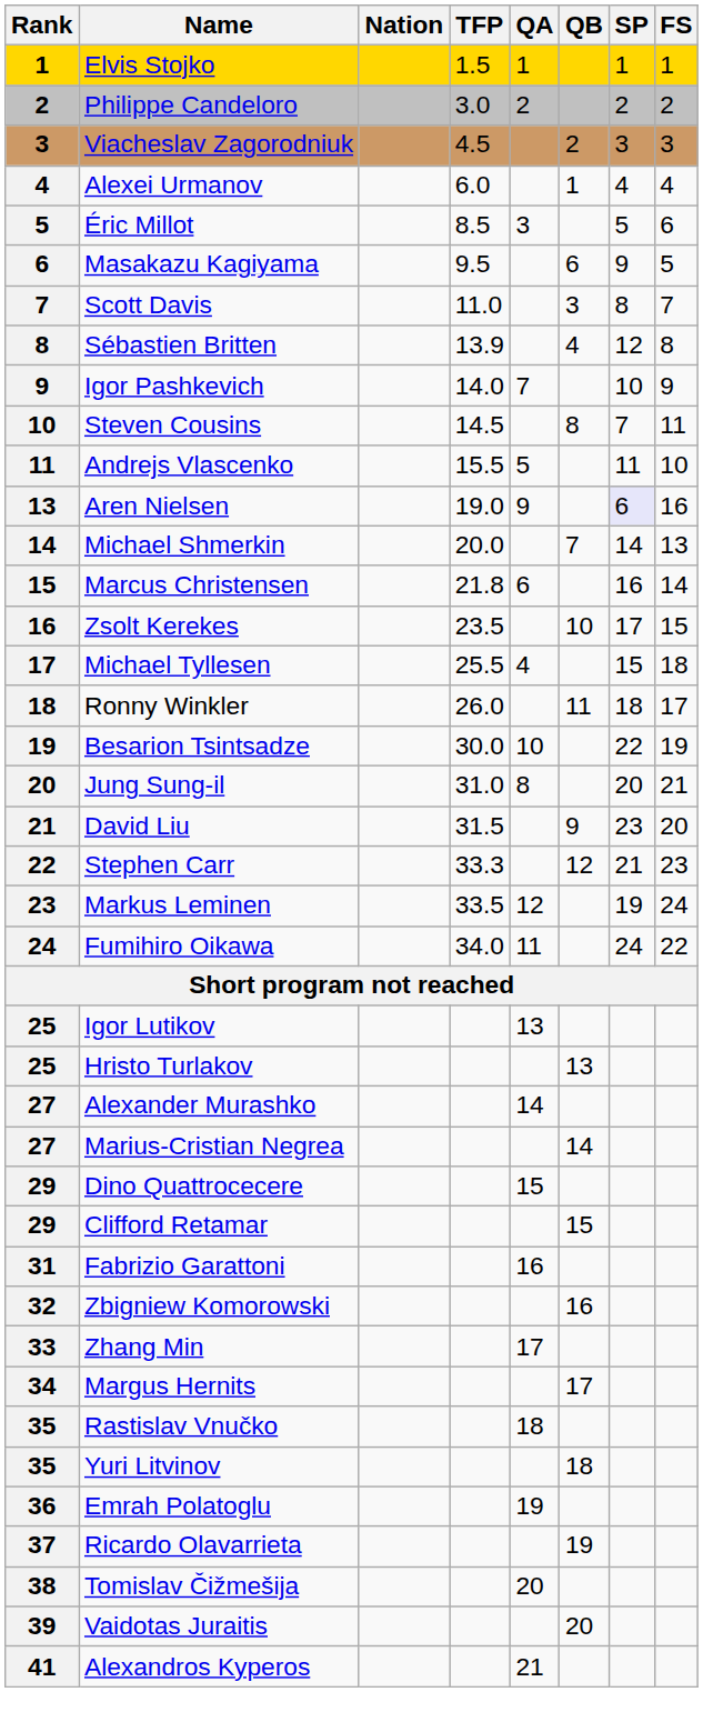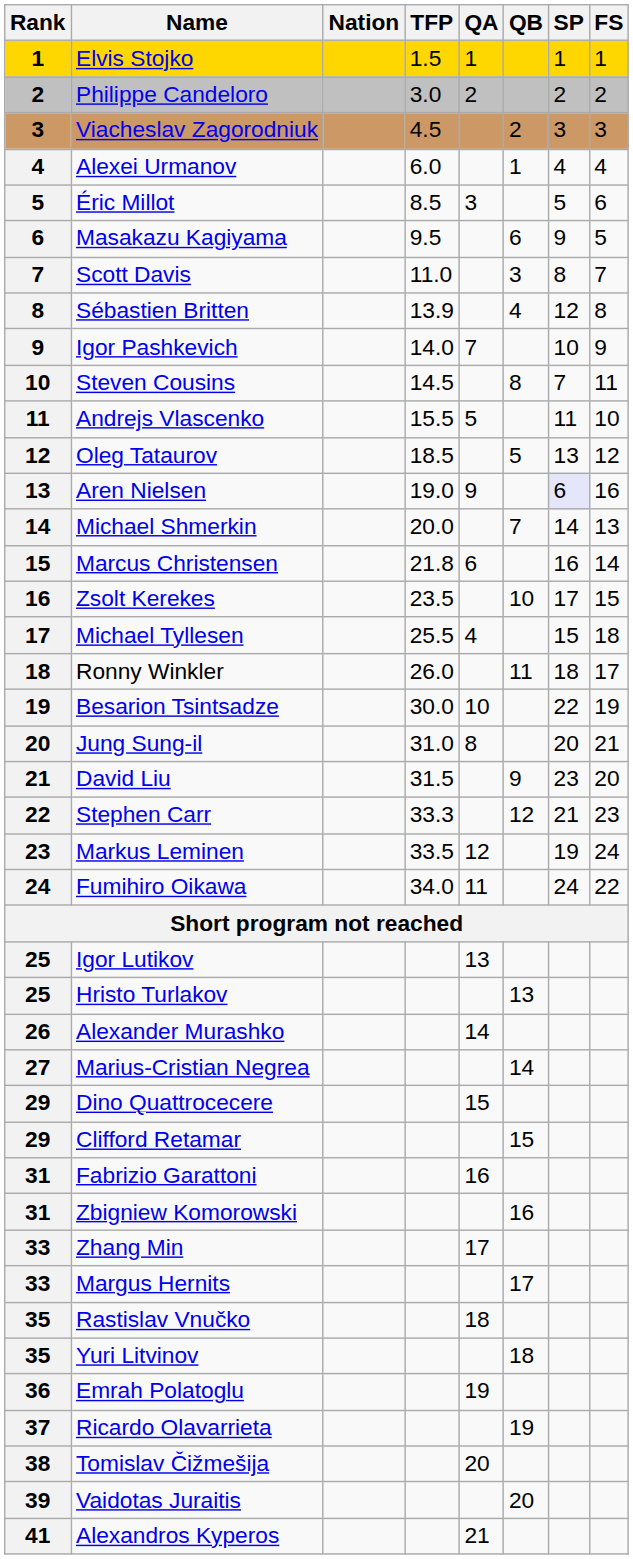+ row: 12 | Oleg Tataurov | 18.5 | 5 | 13 | 12
Alexander Murashko | Rank: 27 -> 26
Zbigniew Komorowski | Rank: 32 -> 31
Margus Hernits | Rank: 34 -> 33
